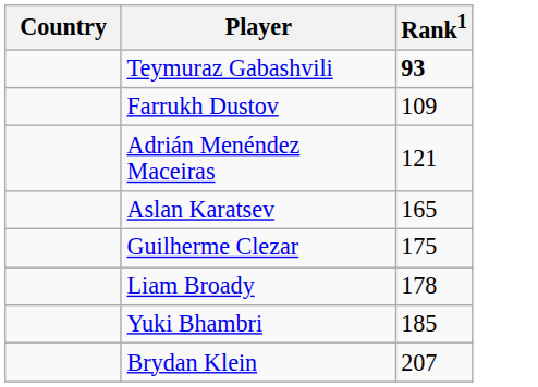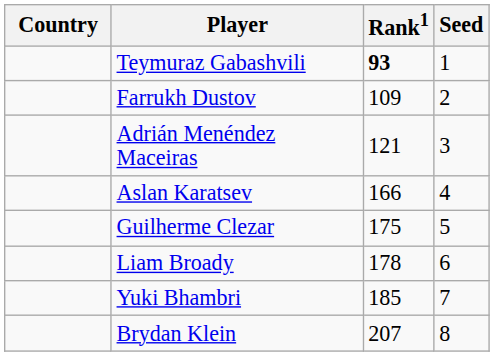+ column: Seed | 1 | 2 | 3 | 4 | 5 | 6 | 7 | 8
Aslan Karatsev | Rank1: 165 -> 166
